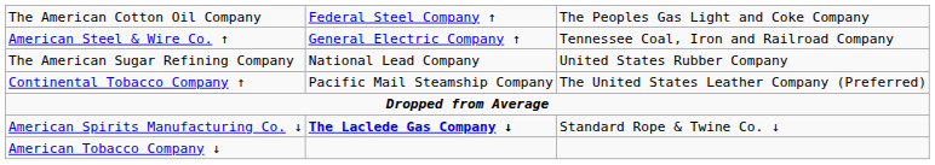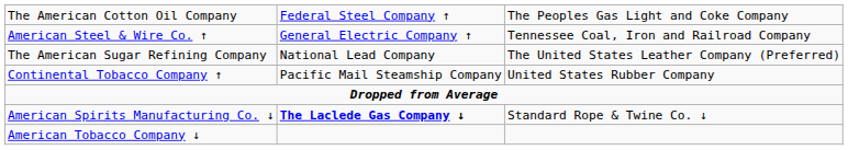The American Sugar Refining Company | column 3: United States Rubber Company -> The United States Leather Company (Preferred)
Continental Tobacco Company ↑ | column 3: The United States Leather Company (Preferred) -> United States Rubber Company
